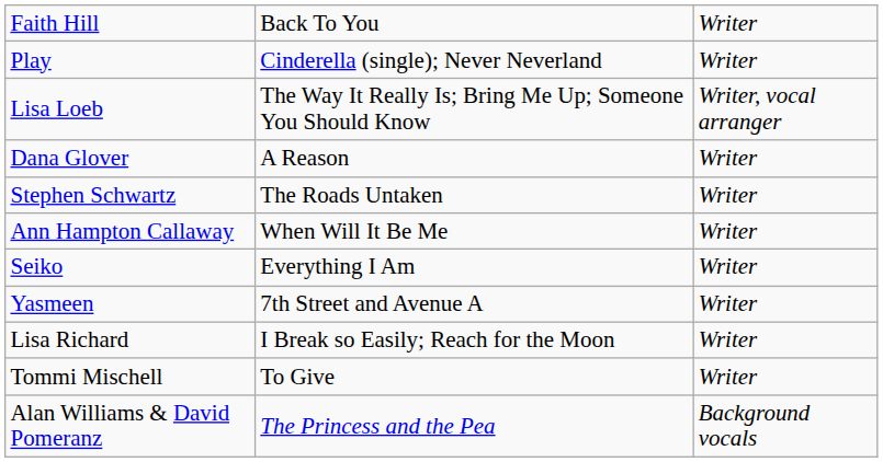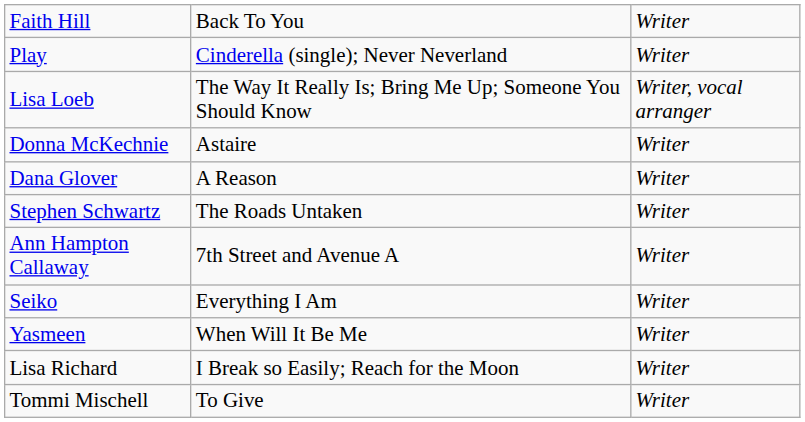+ row: Donna McKechnie | Astaire | Writer
Ann Hampton Callaway | column 2: When Will It Be Me -> 7th Street and Avenue A
Yasmeen | column 2: 7th Street and Avenue A -> When Will It Be Me
- row: Alan Williams & David Pomeranz | The Princess and the Pea | Background vocals
